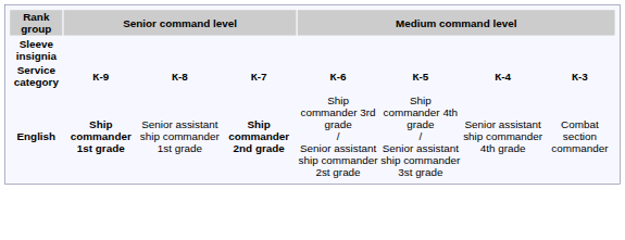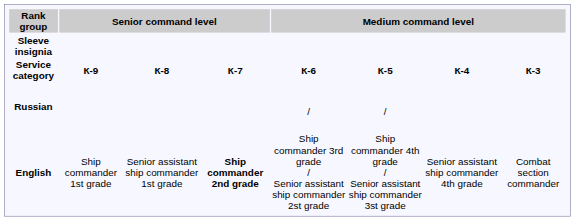+ row: Russian | / | /
English | column 2: bold -> normal
